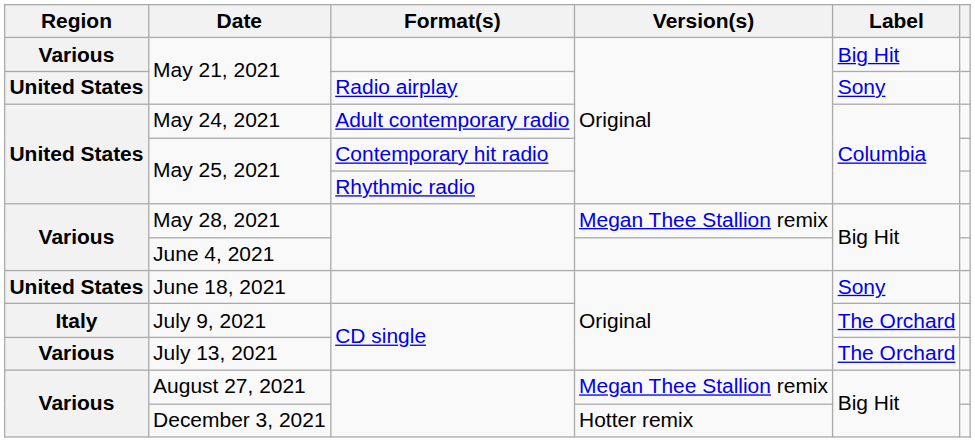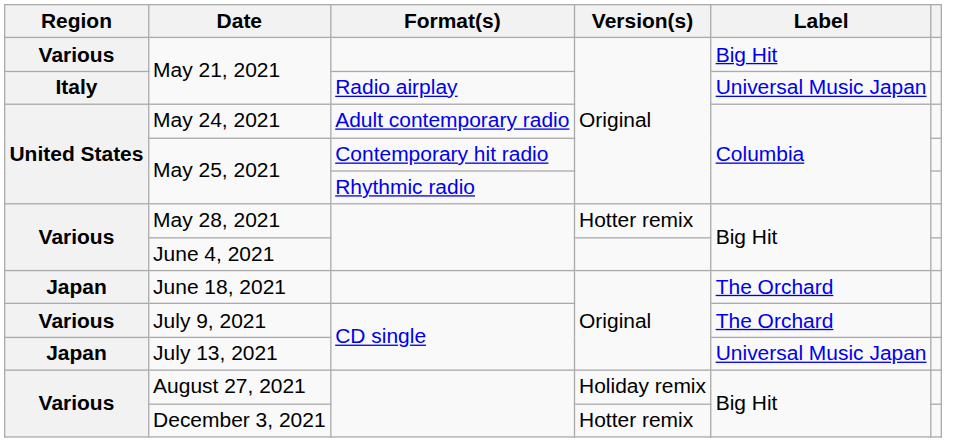May 21, 2021 / Radio airplay | Region: United States -> Italy
May 21, 2021 / Radio airplay | Label: Sony -> Universal Music Japan
May 28, 2021 | Version(s): Megan Thee Stallion remix -> Hotter remix
June 18, 2021 | Region: United States -> Japan
June 18, 2021 | Label: Sony -> The Orchard
July 9, 2021 | Region: Italy -> Various
July 13, 2021 | Region: Various -> Japan
July 13, 2021 | Label: The Orchard -> Universal Music Japan
August 27, 2021 | Version(s): Megan Thee Stallion remix -> Holiday remix
